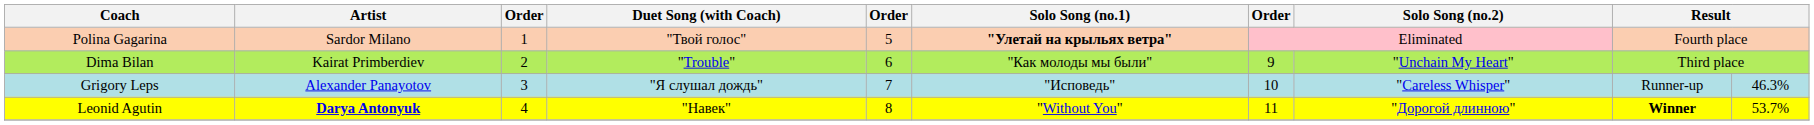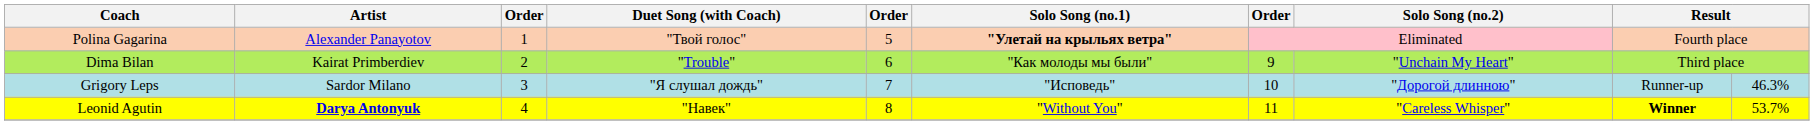Polina Gagarina | Artist: Sardor Milano -> Alexander Panayotov
Grigory Leps | Artist: Alexander Panayotov -> Sardor Milano
Grigory Leps | Solo Song (no.2): "Careless Whisper" -> "Дорогой длинною"
Leonid Agutin | Solo Song (no.2): "Дорогой длинною" -> "Careless Whisper"
